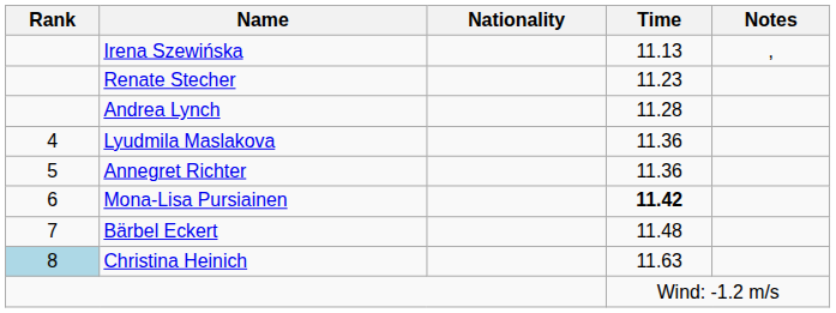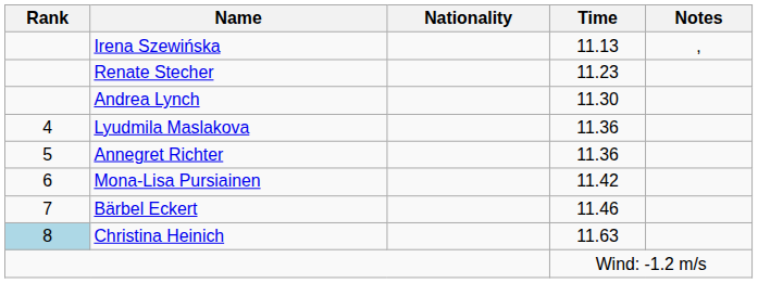Andrea Lynch | Time: 11.28 -> 11.30
Mona-Lisa Pursiainen | Time: bold -> normal
Bärbel Eckert | Time: 11.48 -> 11.46
